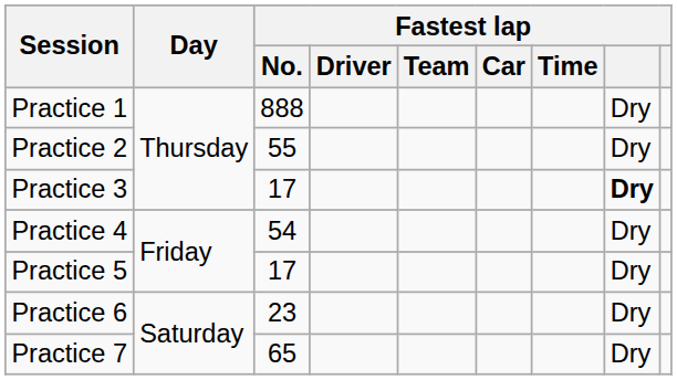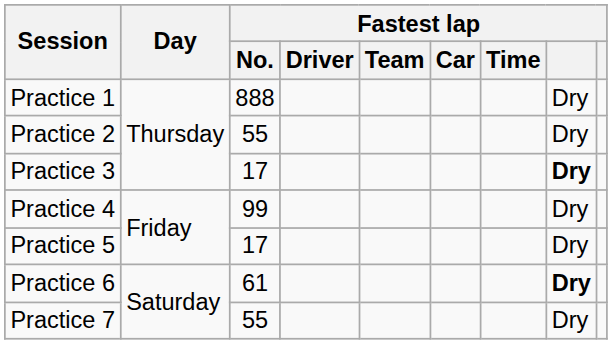Practice 4 | Fastest lap / No.: 54 -> 99
Practice 6 | Fastest lap / No.: 23 -> 61
Practice 6 | column 8: normal -> bold
Practice 7 | Fastest lap / No.: 65 -> 55
